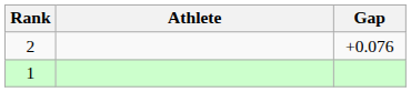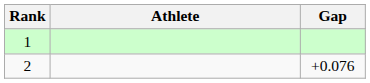rows swapped: 1 <-> 2
